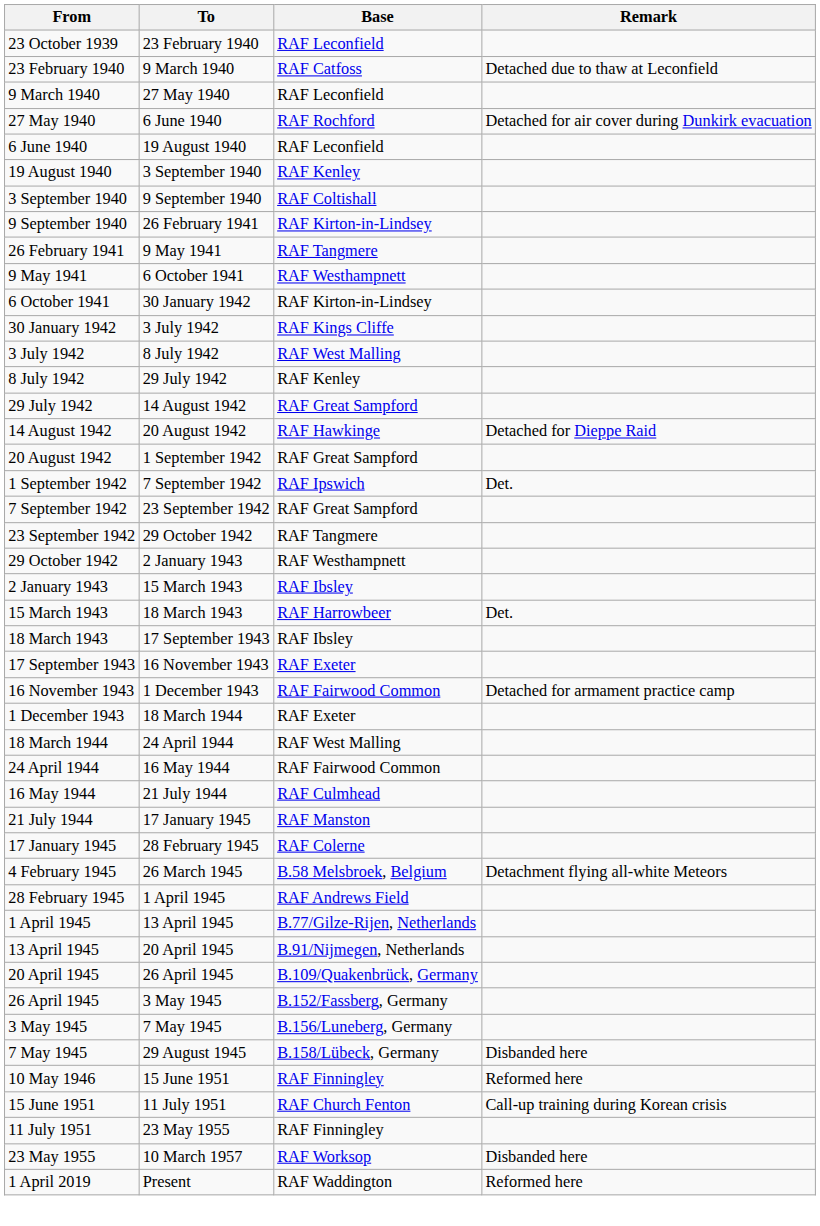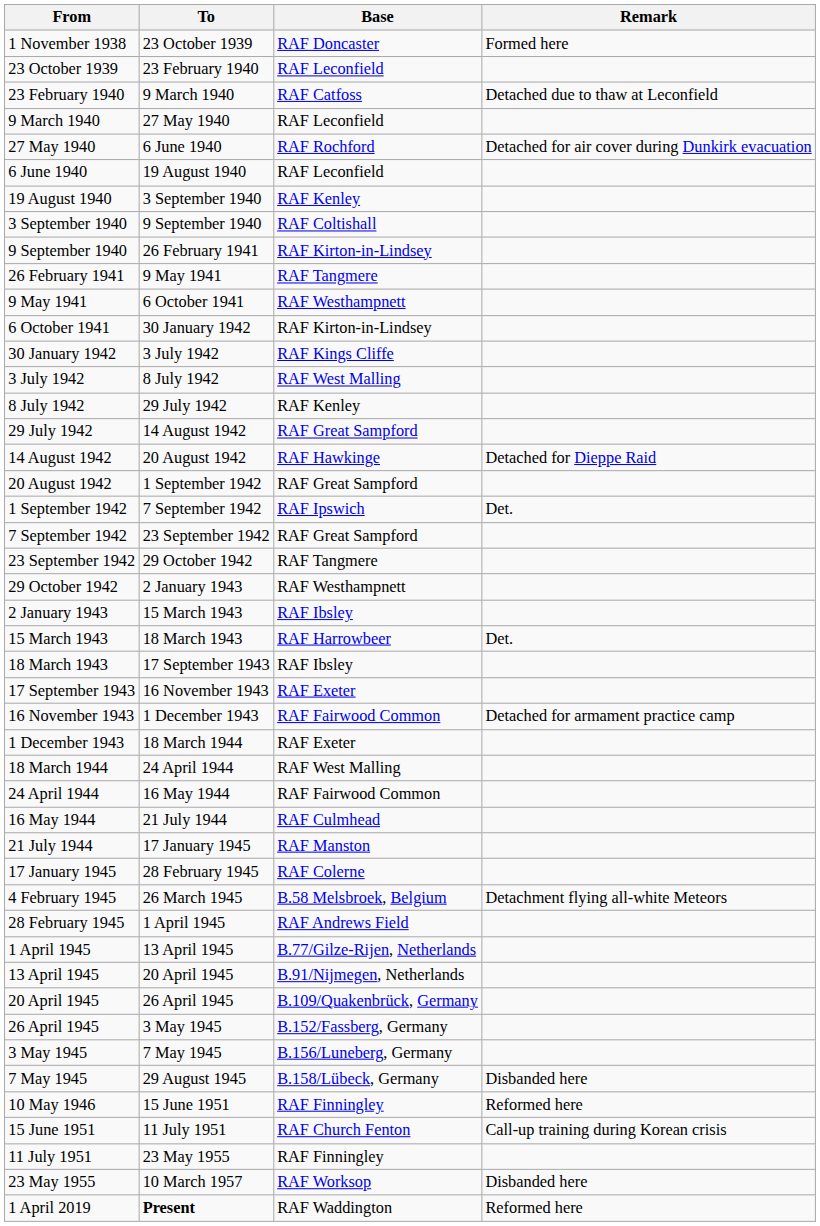+ row: 1 November 1938 | 23 October 1939 | RAF Doncaster | Formed here
1 April 2019 | To: normal -> bold
